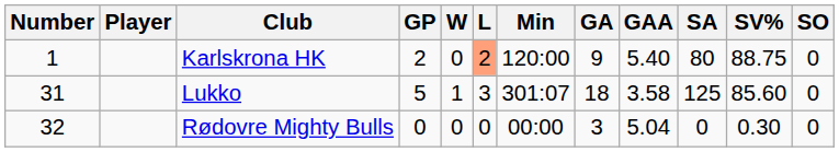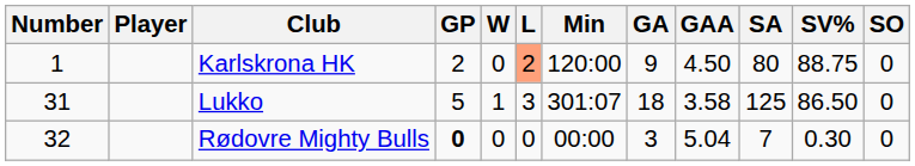Karlskrona HK | GAA: 5.40 -> 4.50
Lukko | SV%: 85.60 -> 86.50
Rødovre Mighty Bulls | GP: normal -> bold
Rødovre Mighty Bulls | SA: 0 -> 7
